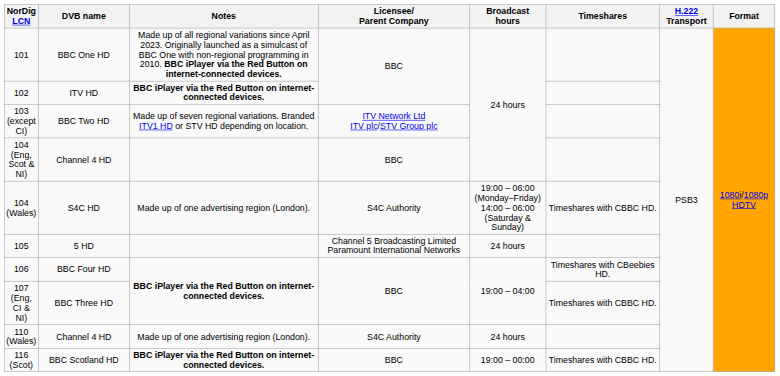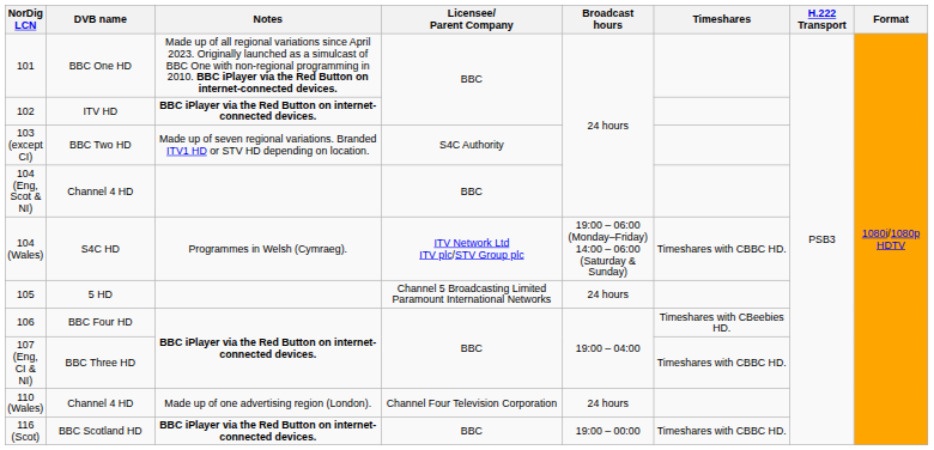103 (except CI) | Licensee/ Parent Company: ITV Network Ltd ITV plc/STV Group plc -> S4C Authority
104 (Wales) | Notes: Made up of one advertising region (London). -> Programmes in Welsh (Cymraeg).
104 (Wales) | Licensee/ Parent Company: S4C Authority -> ITV Network Ltd ITV plc/STV Group plc
110 (Wales) | Licensee/ Parent Company: S4C Authority -> Channel Four Television Corporation
